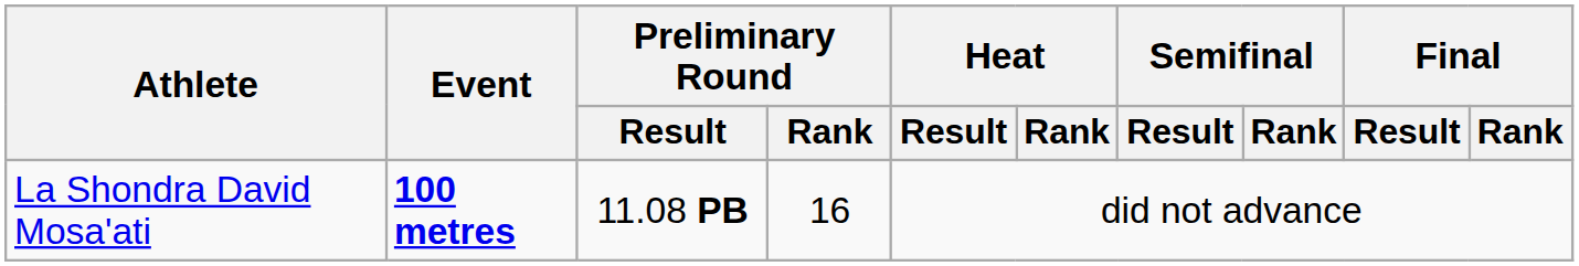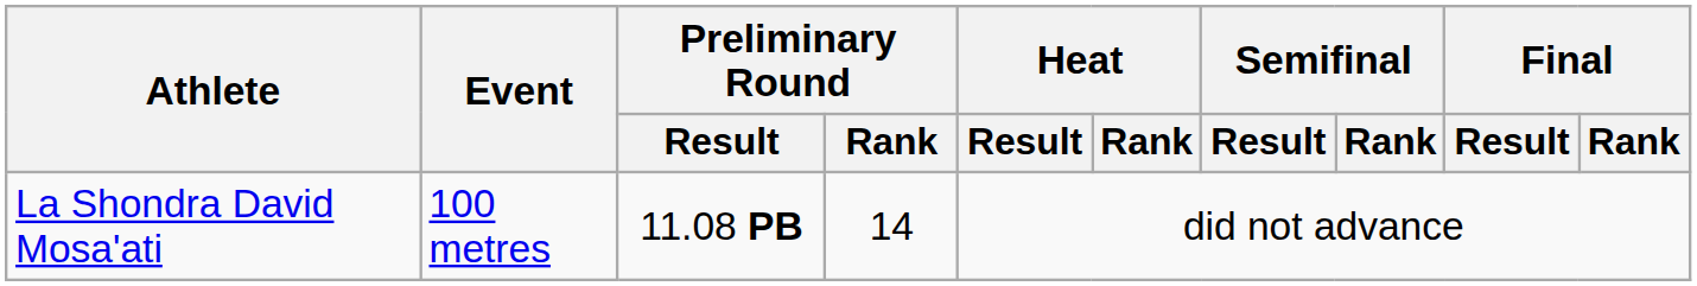La Shondra David Mosa'ati | Event: bold -> normal
La Shondra David Mosa'ati | Preliminary Round / Rank: 16 -> 14
